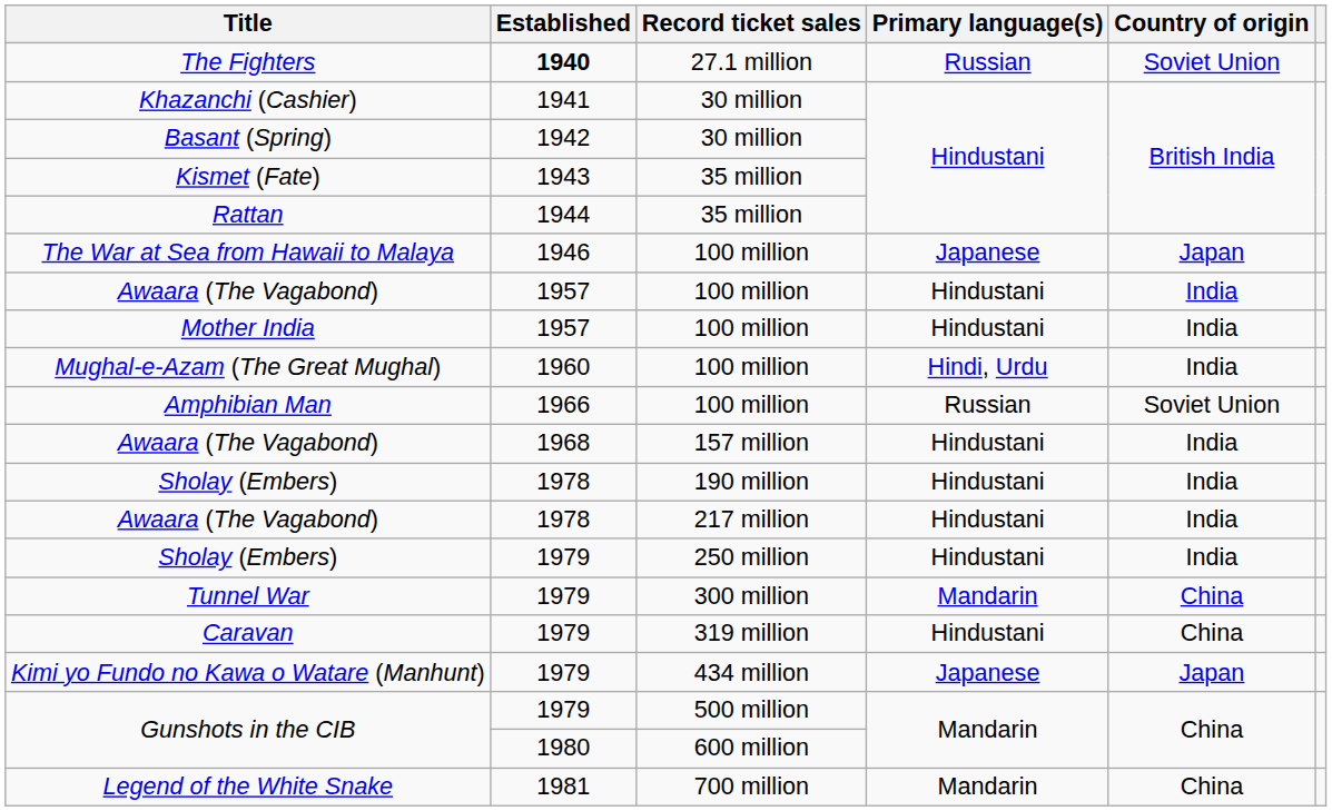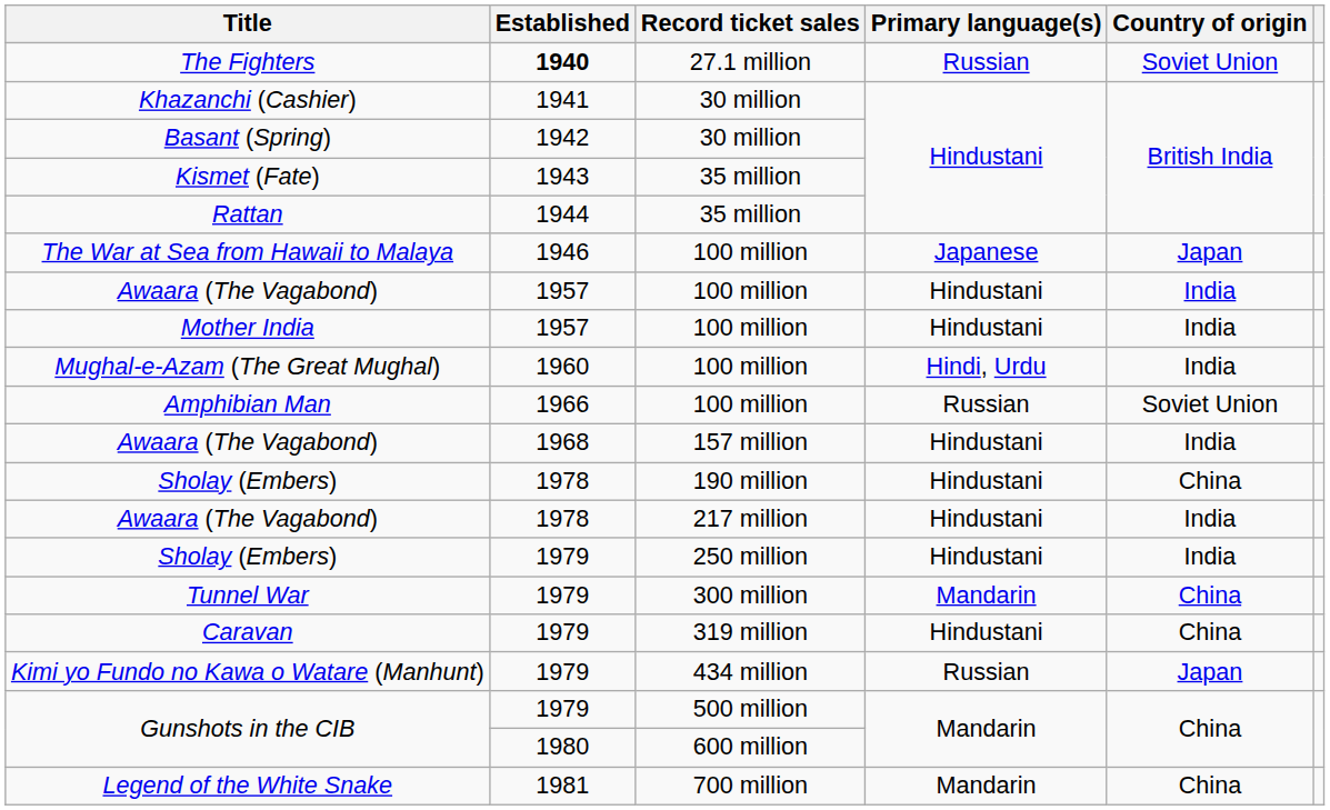Sholay (Embers) / 190 million | Country of origin: India -> China
Kimi yo Fundo no Kawa o Watare (Manhunt) | Primary language(s): Japanese -> Russian
